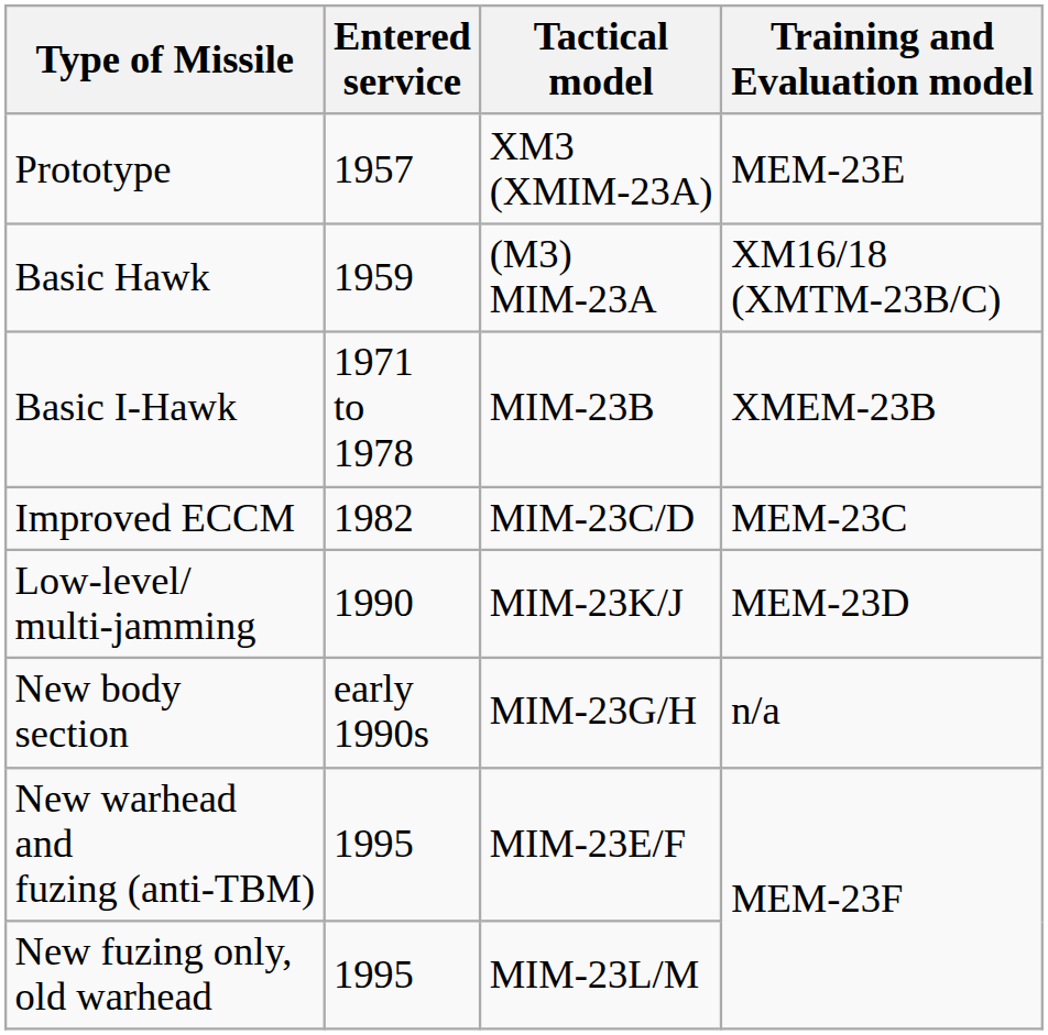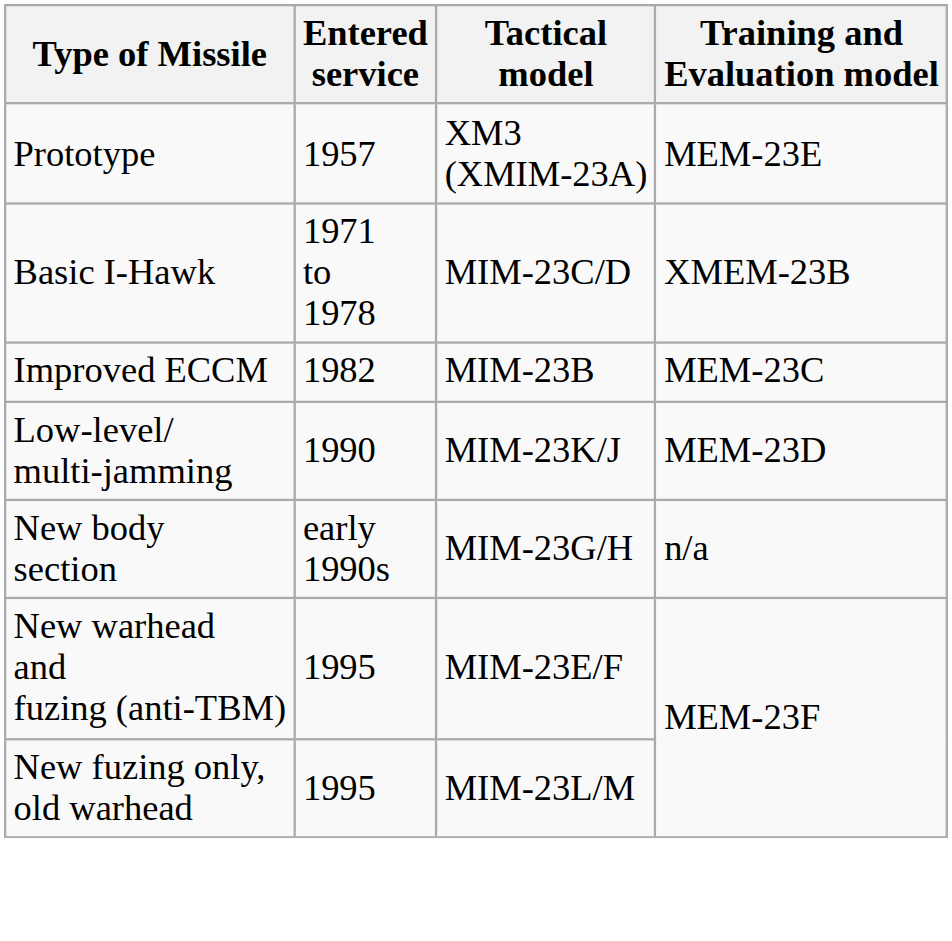- row: Basic Hawk | 1959 | (M3) MIM-23A | XM16/18 (XMTM-23B/C)
Basic I-Hawk | Tactical model: MIM-23B -> MIM-23C/D
Improved ECCM | Tactical model: MIM-23C/D -> MIM-23B
